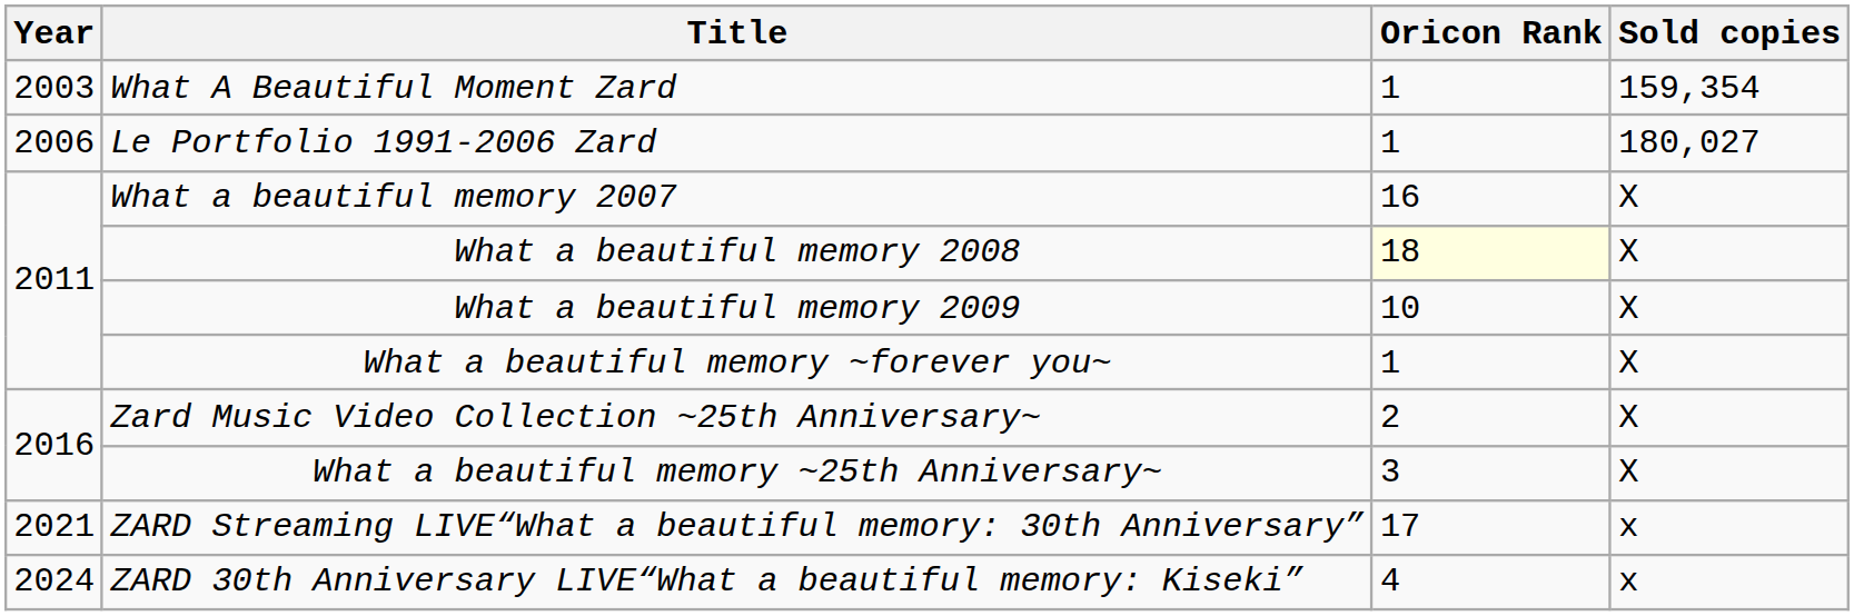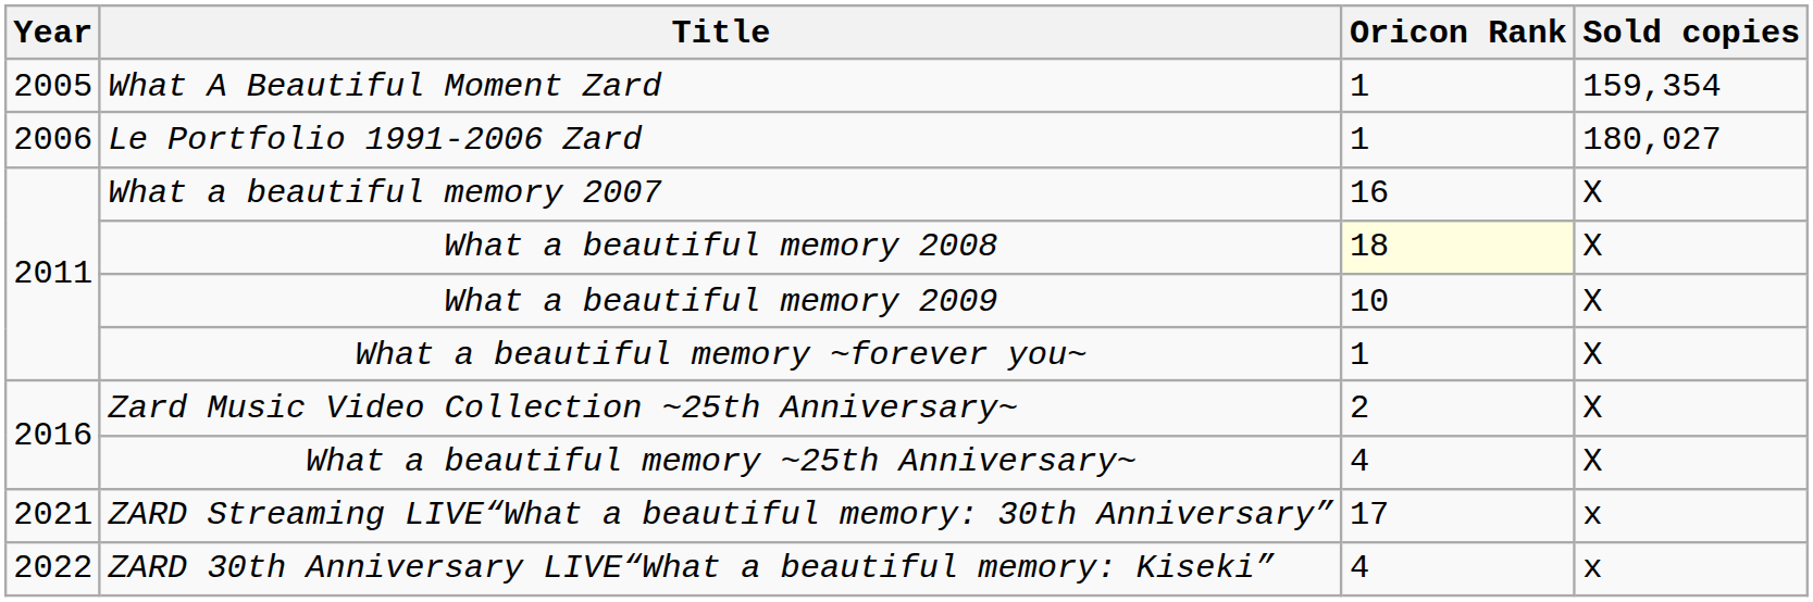What A Beautiful Moment Zard | Year: 2003 -> 2005
What a beautiful memory ~25th Anniversary~ | Oricon Rank: 3 -> 4
ZARD 30th Anniversary LIVE“What a beautiful memory: Kiseki” | Year: 2024 -> 2022
